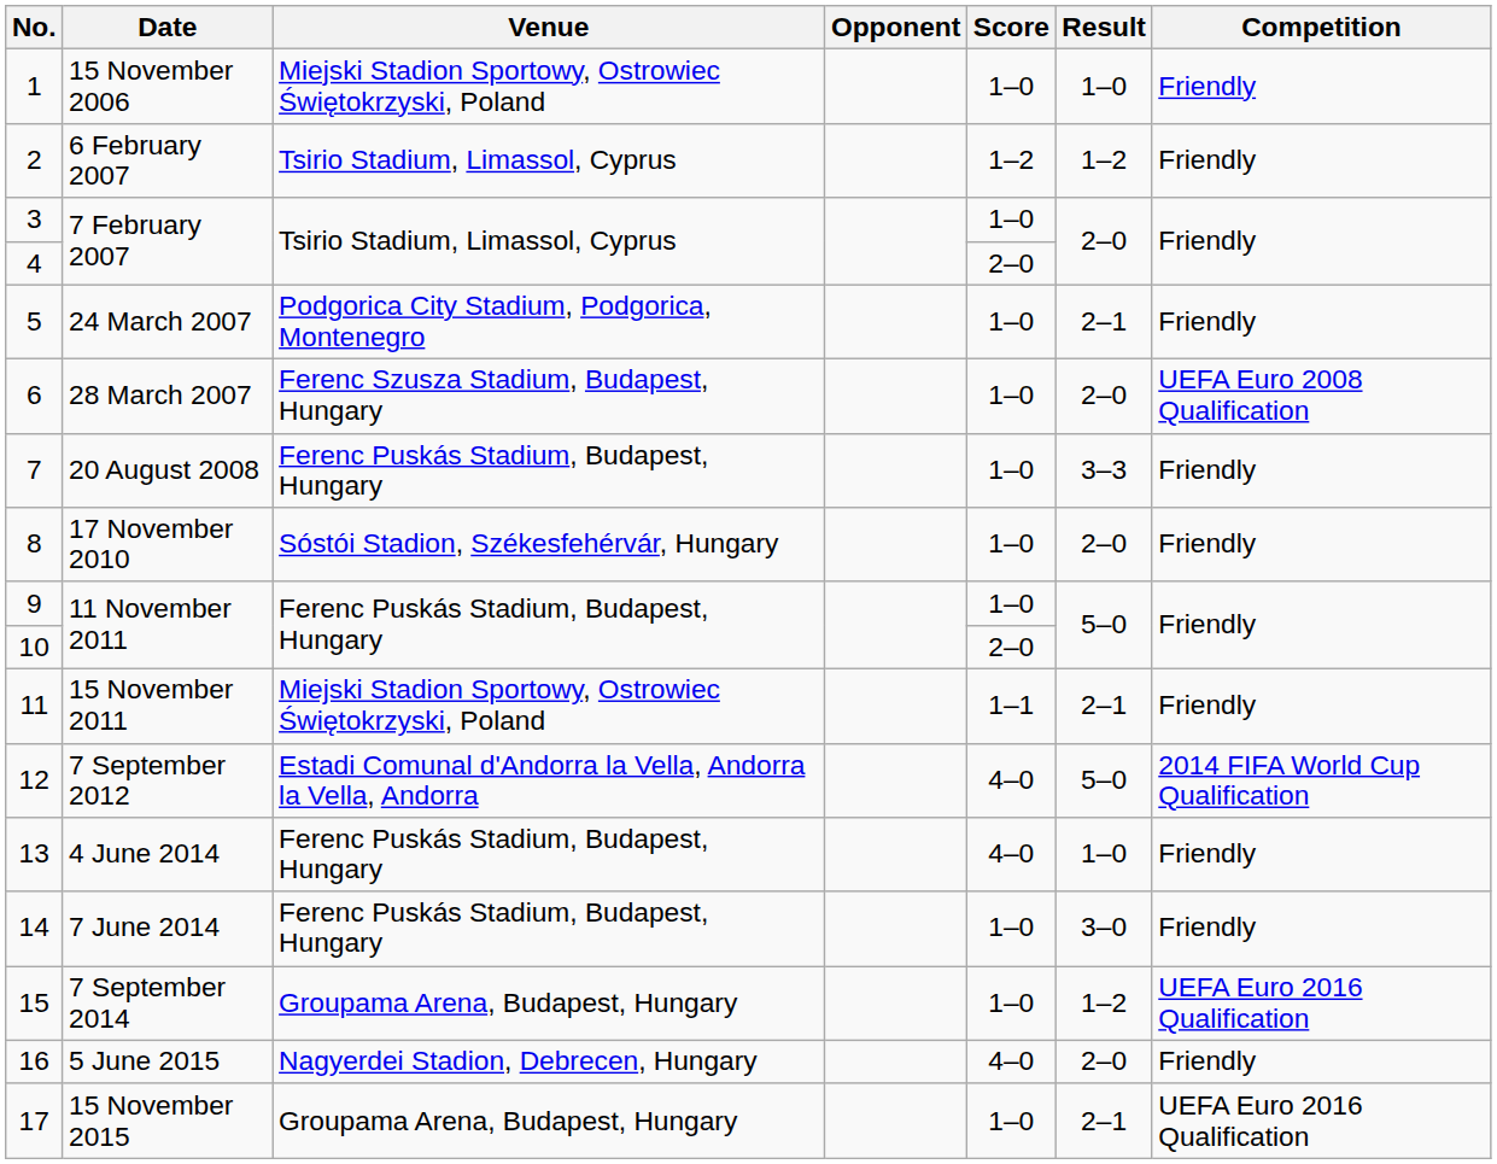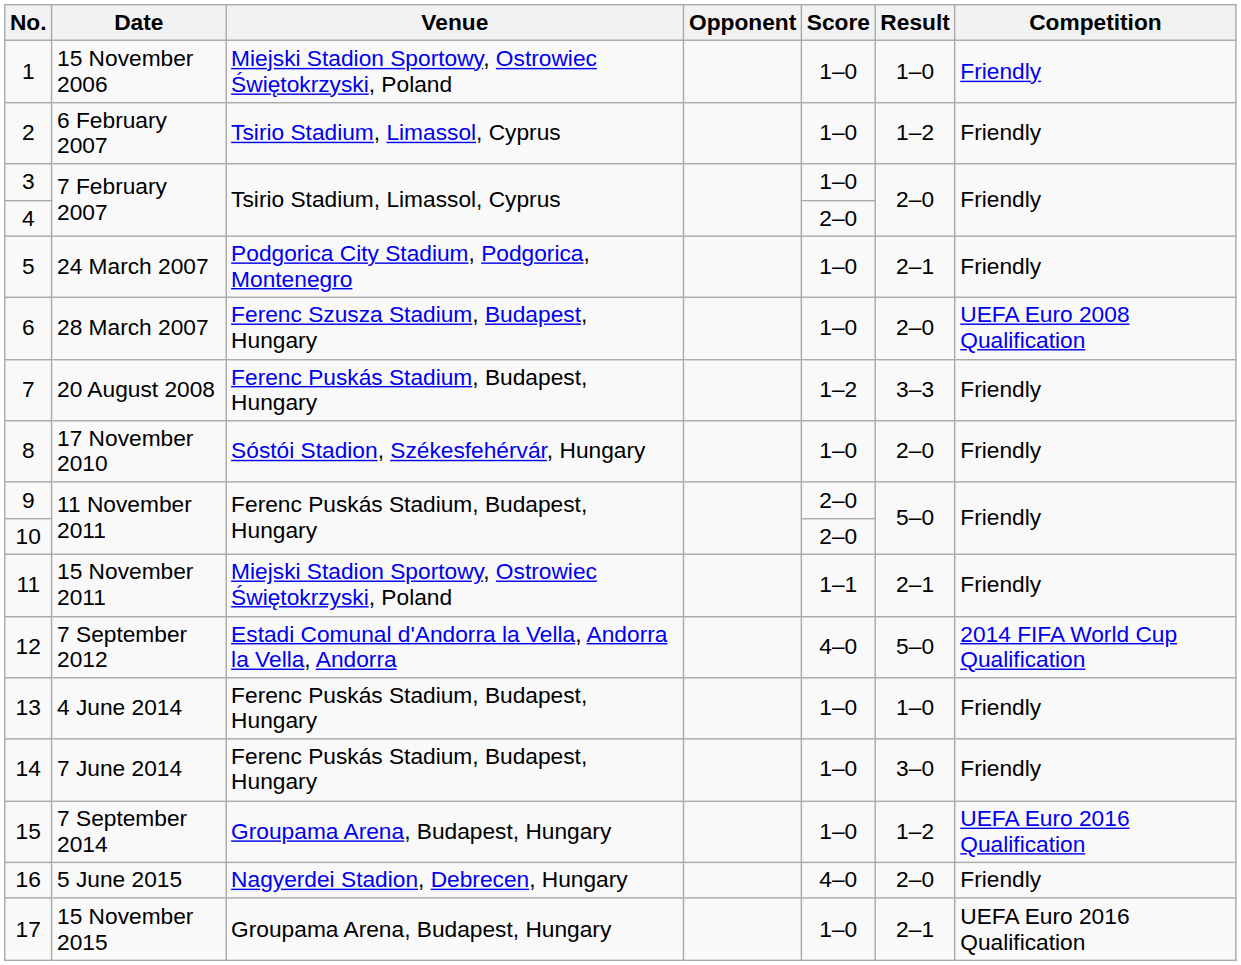2 | Score: 1–2 -> 1–0
7 | Score: 1–0 -> 1–2
9 | Score: 1–0 -> 2–0
13 | Score: 4–0 -> 1–0
